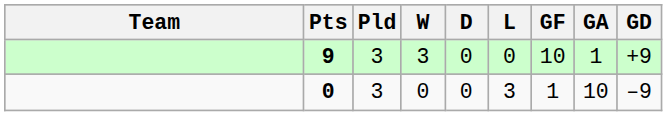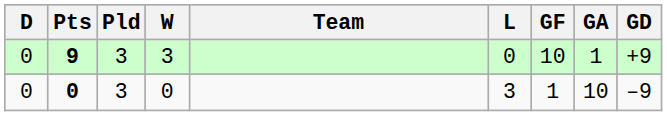columns swapped: Team <-> D
